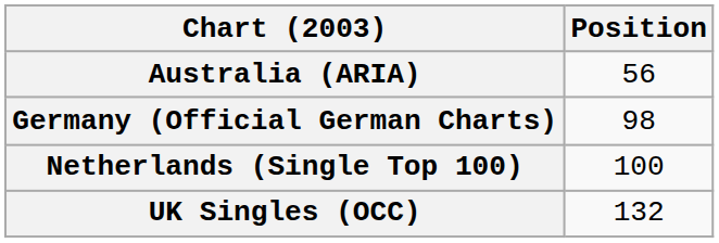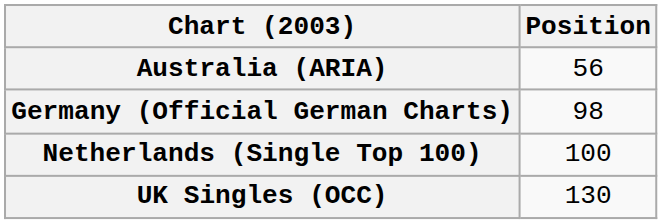UK Singles (OCC) | Position: 132 -> 130
